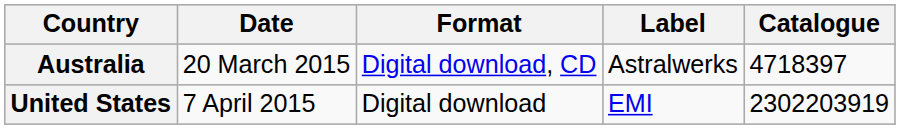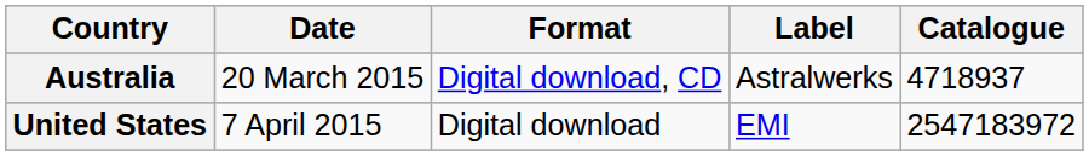Australia | Catalogue: 4718397 -> 4718937
United States | Catalogue: 2302203919 -> 2547183972
